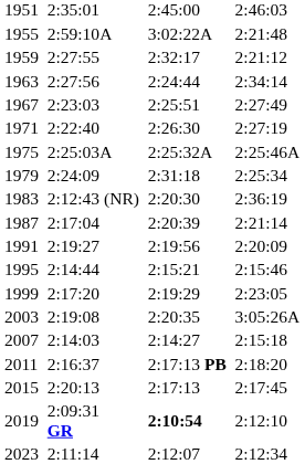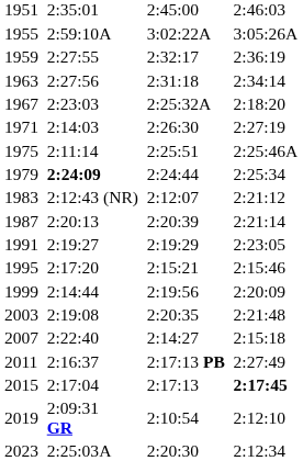1955 | column 7: 2:21:48 -> 3:05:26A
1959 | column 7: 2:21:12 -> 2:36:19
1963 | column 5: 2:24:44 -> 2:31:18
1967 | column 5: 2:25:51 -> 2:25:32A
1967 | column 7: 2:27:49 -> 2:18:20
1971 | column 3: 2:22:40 -> 2:14:03
1975 | column 3: 2:25:03A -> 2:11:14
1975 | column 5: 2:25:32A -> 2:25:51
1979 | column 3: normal -> bold
1979 | column 5: 2:31:18 -> 2:24:44
1983 | column 5: 2:20:30 -> 2:12:07
1983 | column 7: 2:36:19 -> 2:21:12
1987 | column 3: 2:17:04 -> 2:20:13
1991 | column 5: 2:19:56 -> 2:19:29
1991 | column 7: 2:20:09 -> 2:23:05
1995 | column 3: 2:14:44 -> 2:17:20
1999 | column 3: 2:17:20 -> 2:14:44
1999 | column 5: 2:19:29 -> 2:19:56
1999 | column 7: 2:23:05 -> 2:20:09
2003 | column 7: 3:05:26A -> 2:21:48
2007 | column 3: 2:14:03 -> 2:22:40
2011 | column 7: 2:18:20 -> 2:27:49
2015 | column 3: 2:20:13 -> 2:17:04
2015 | column 7: normal -> bold
2019 | column 5: bold -> normal
2023 | column 3: 2:11:14 -> 2:25:03A
2023 | column 5: 2:12:07 -> 2:20:30
